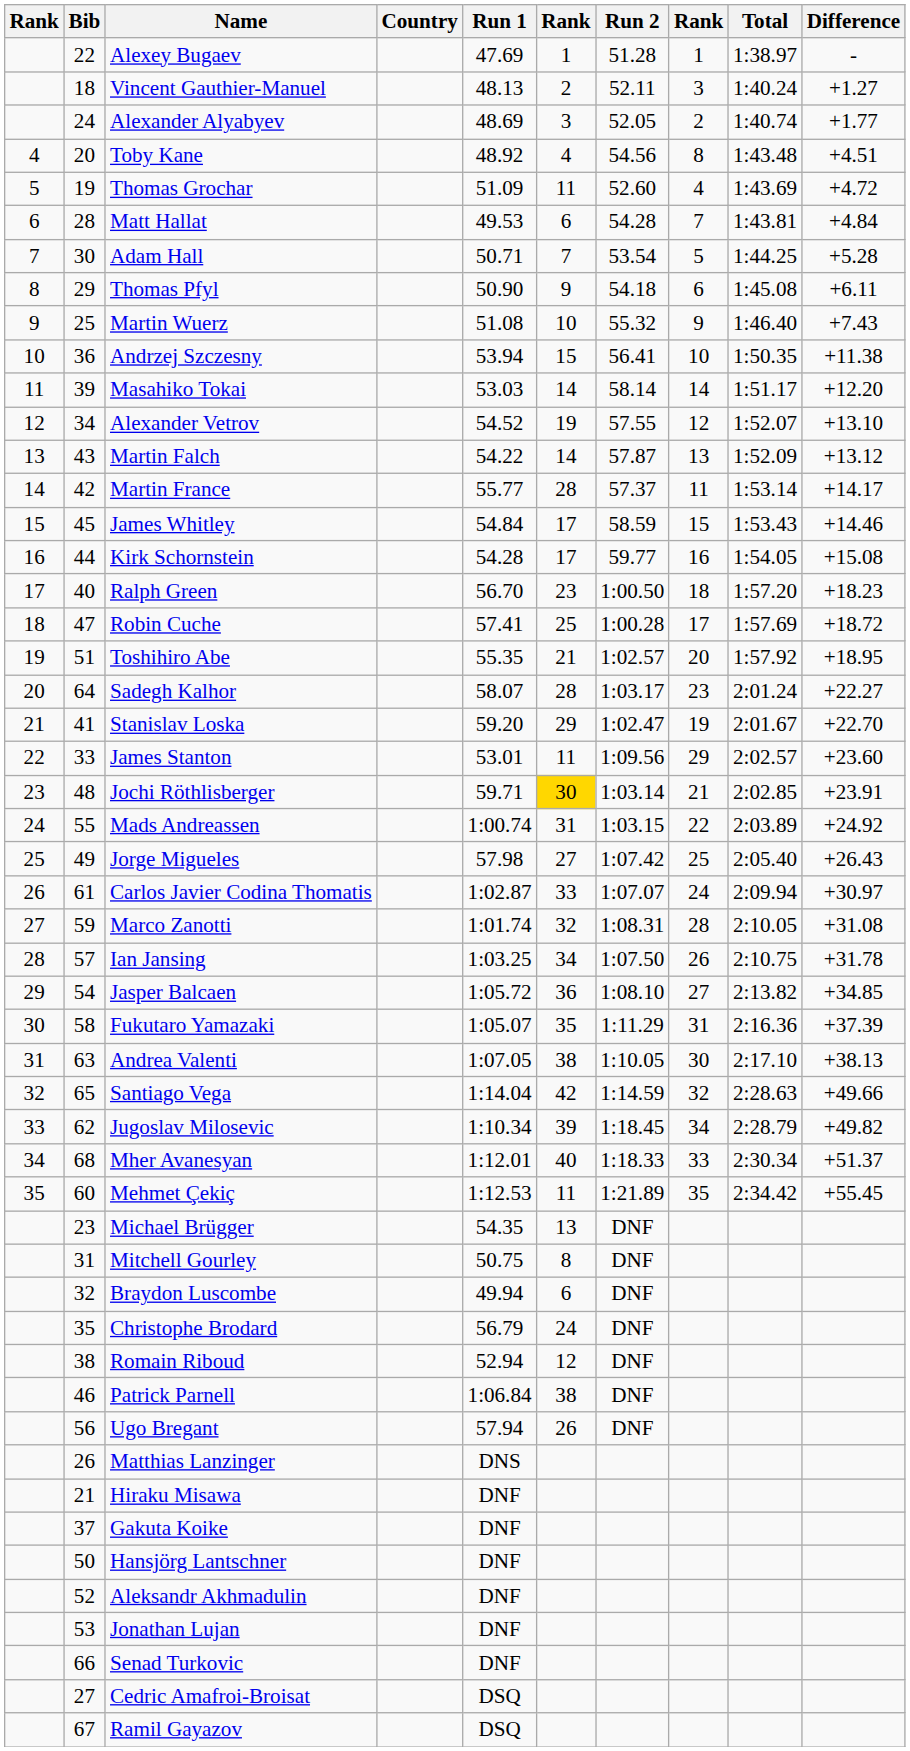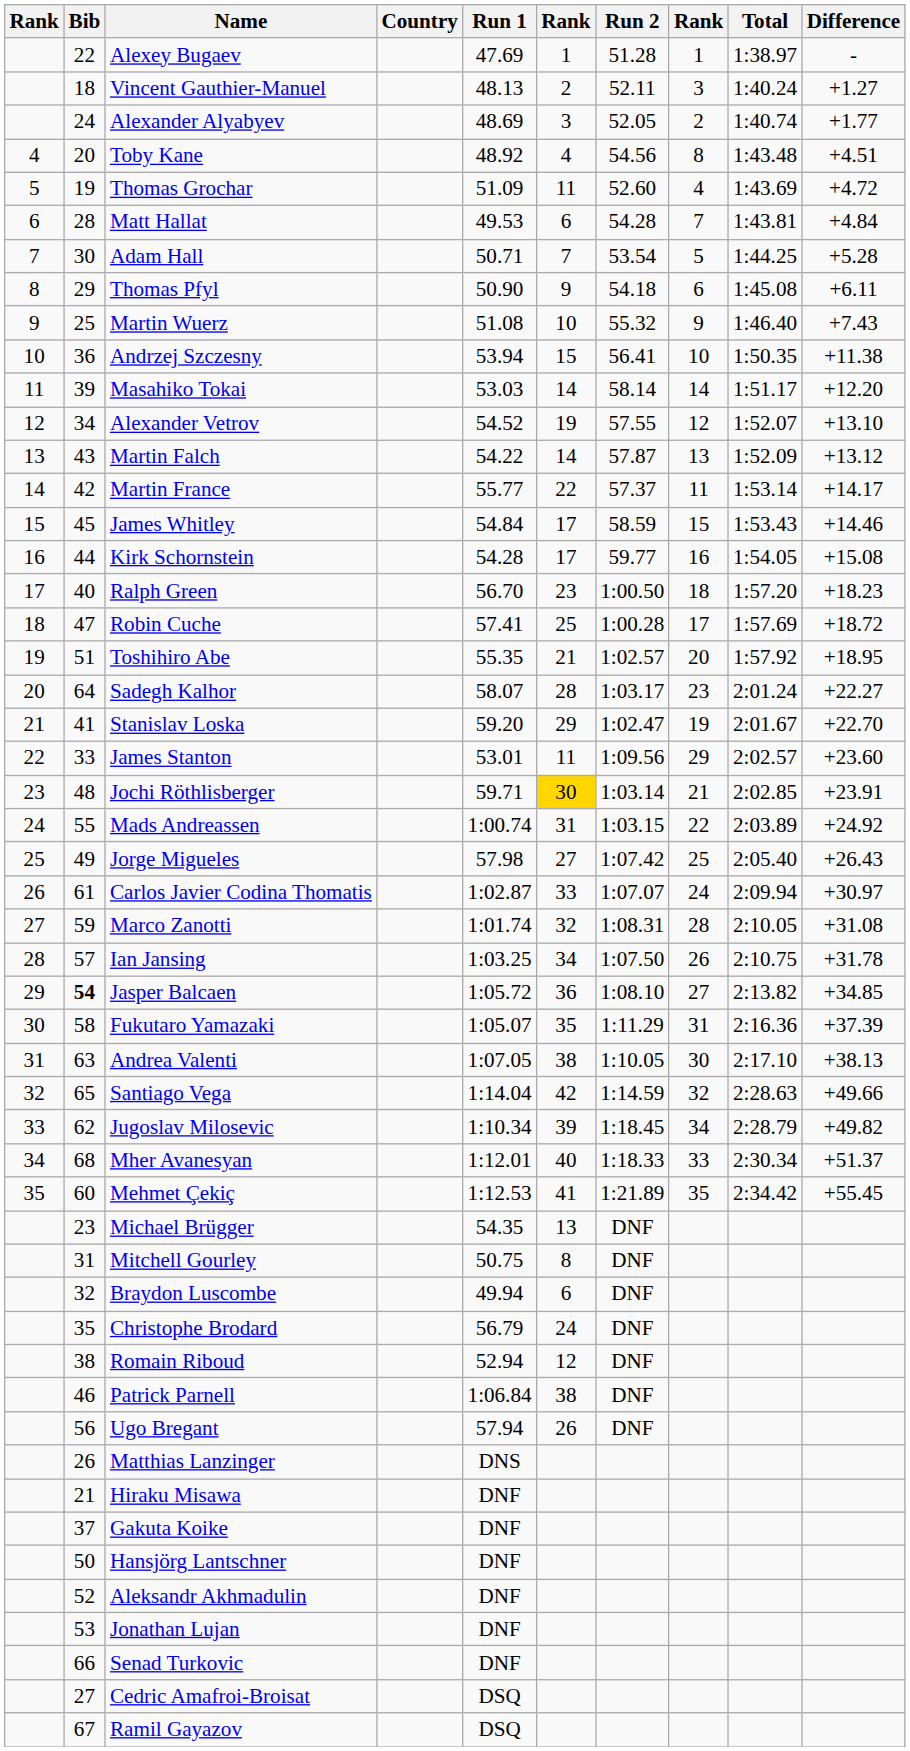Martin France | column 6: 28 -> 22
Jasper Balcaen | Bib: normal -> bold
Mehmet Çekiç | column 6: 11 -> 41
